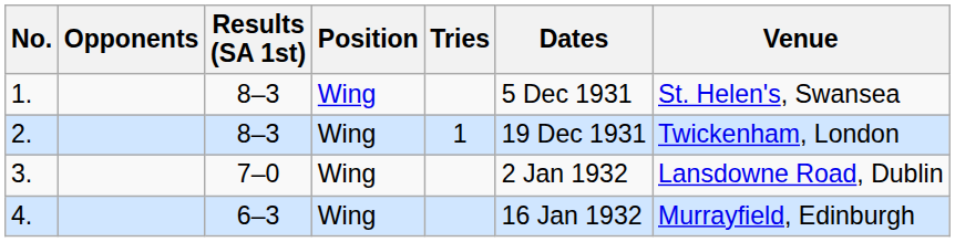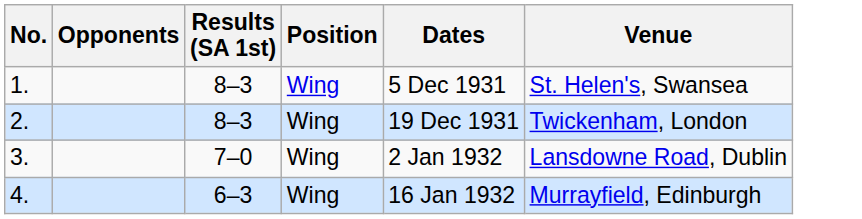- column: Tries | 1
